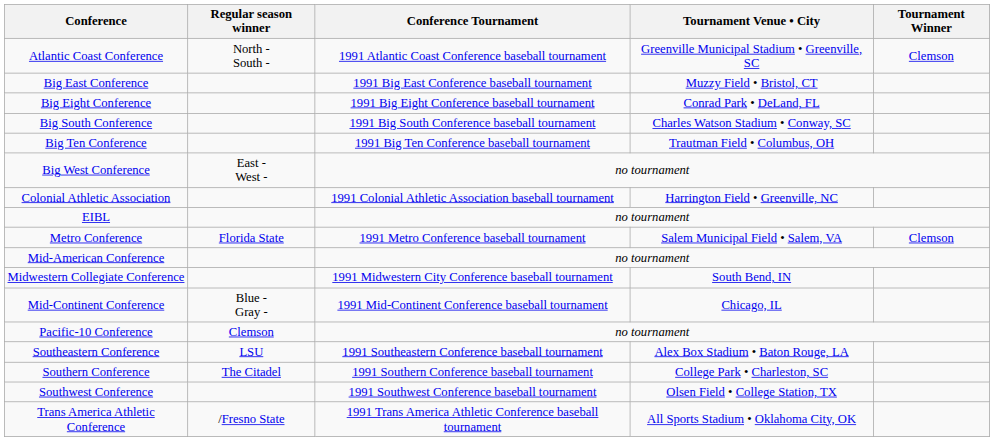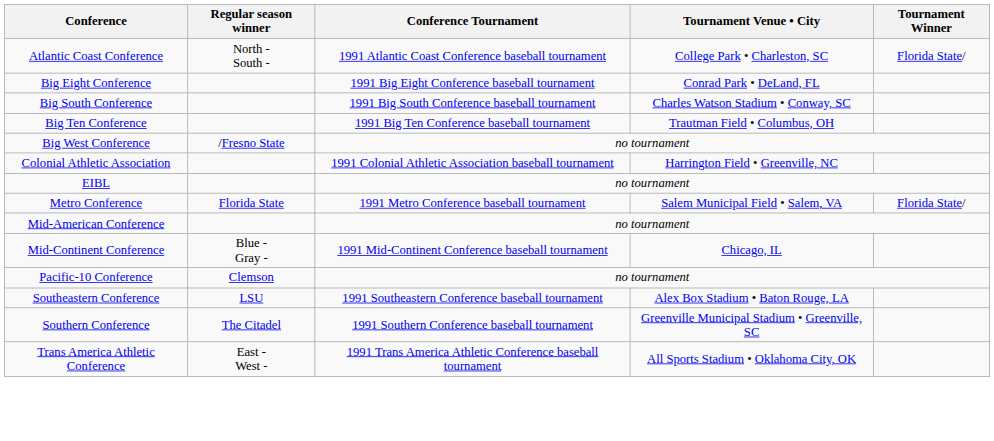Atlantic Coast Conference | Tournament Venue • City: Greenville Municipal Stadium • Greenville, SC -> College Park • Charleston, SC
Atlantic Coast Conference | Tournament Winner: Clemson -> Florida State/
- row: Big East Conference | 1991 Big East Conference baseball tournament | Muzzy Field • Bristol, CT
Big West Conference | Regular season winner: East - West - -> /Fresno State
Metro Conference | Tournament Winner: Clemson -> Florida State/
- row: Midwestern Collegiate Conference | 1991 Midwestern City Conference baseball tournament | South Bend, IN
Southern Conference | Tournament Venue • City: College Park • Charleston, SC -> Greenville Municipal Stadium • Greenville, SC
- row: Southwest Conference | 1991 Southwest Conference baseball tournament | Olsen Field • College Station, TX
Trans America Athletic Conference | Regular season winner: /Fresno State -> East - West -
